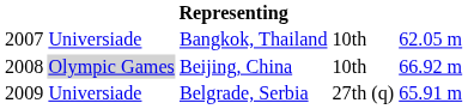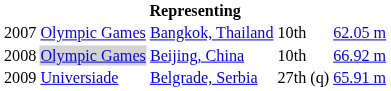Bangkok, Thailand | column 2: Universiade -> Olympic Games
